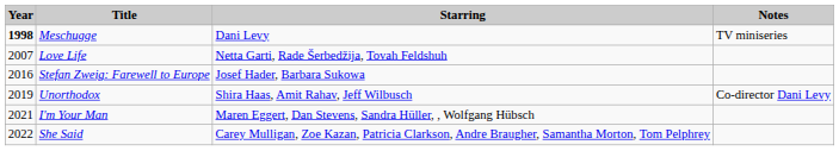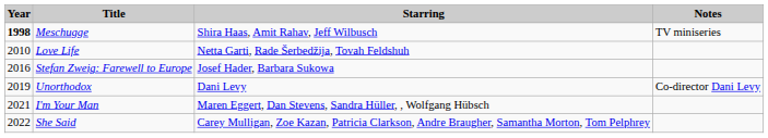Meschugge | Starring: Dani Levy -> Shira Haas, Amit Rahav, Jeff Wilbusch
Love Life | Year: 2007 -> 2010
Unorthodox | Starring: Shira Haas, Amit Rahav, Jeff Wilbusch -> Dani Levy
